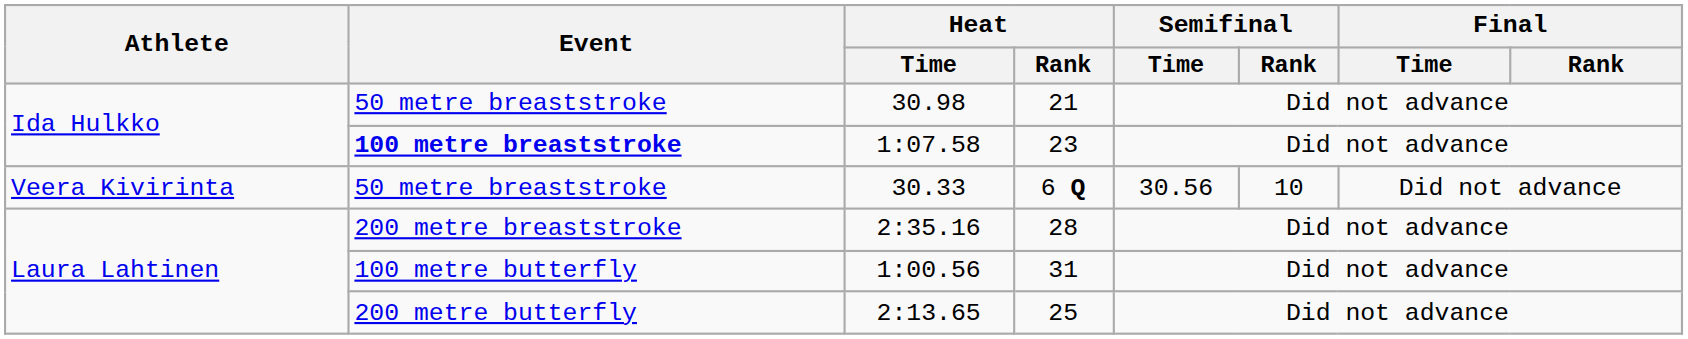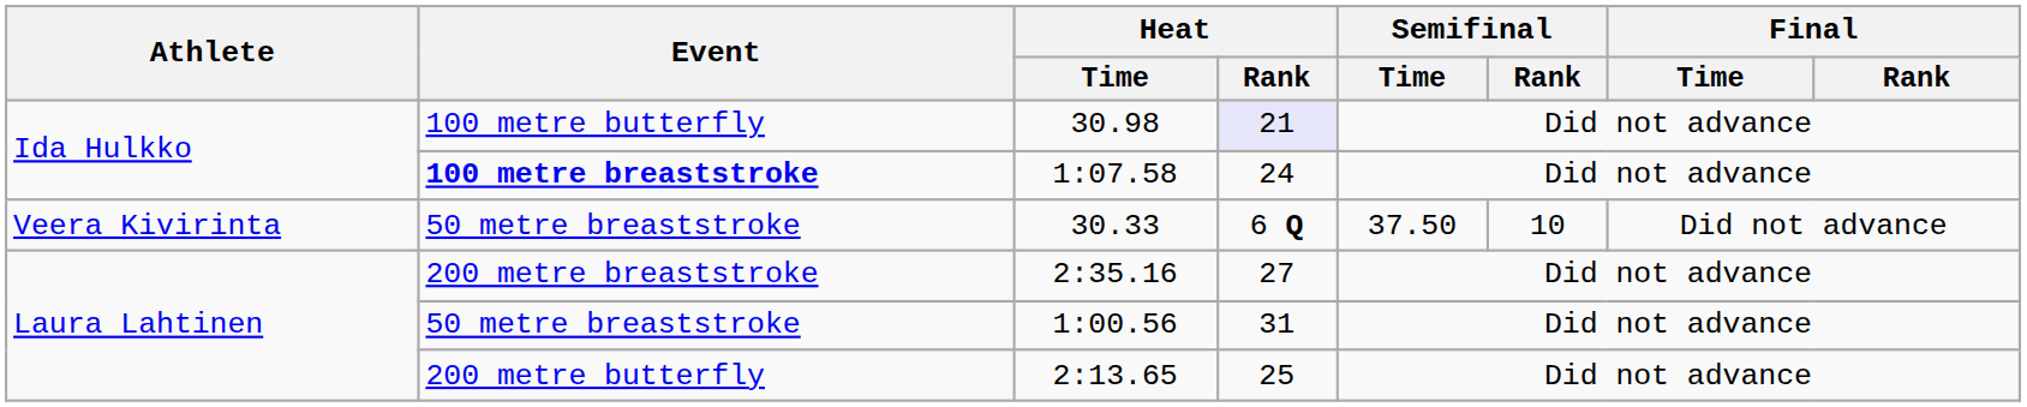30.98 | Event: 50 metre breaststroke -> 100 metre butterfly
30.98 | Heat / Rank: no background -> lavender background
1:07.58 | Heat / Rank: 23 -> 24
30.33 | Semifinal / Time: 30.56 -> 37.50
2:35.16 | Heat / Rank: 28 -> 27
1:00.56 | Event: 100 metre butterfly -> 50 metre breaststroke
